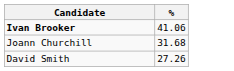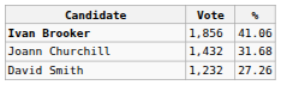+ column: Vote | 1,856 | 1,432 | 1,232
